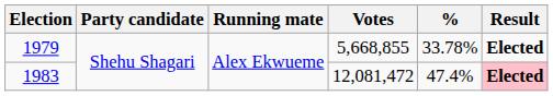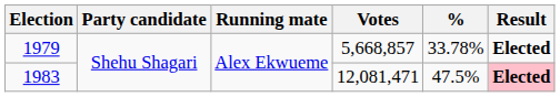1979 | Votes: 5,668,855 -> 5,668,857
1983 | Votes: 12,081,472 -> 12,081,471
1983 | %: 47.4% -> 47.5%
